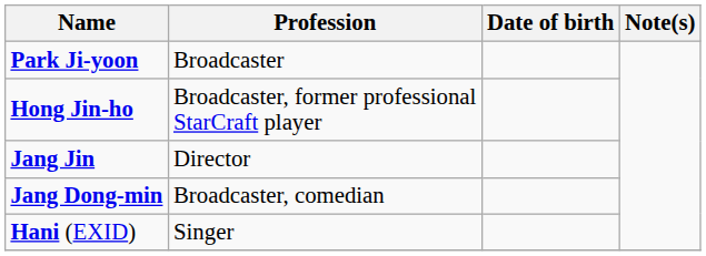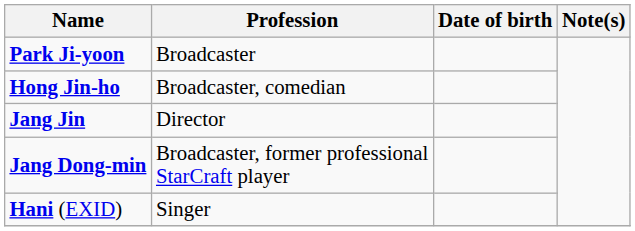Hong Jin-ho | Profession: Broadcaster, former professional StarCraft player -> Broadcaster, comedian
Jang Dong-min | Profession: Broadcaster, comedian -> Broadcaster, former professional StarCraft player
